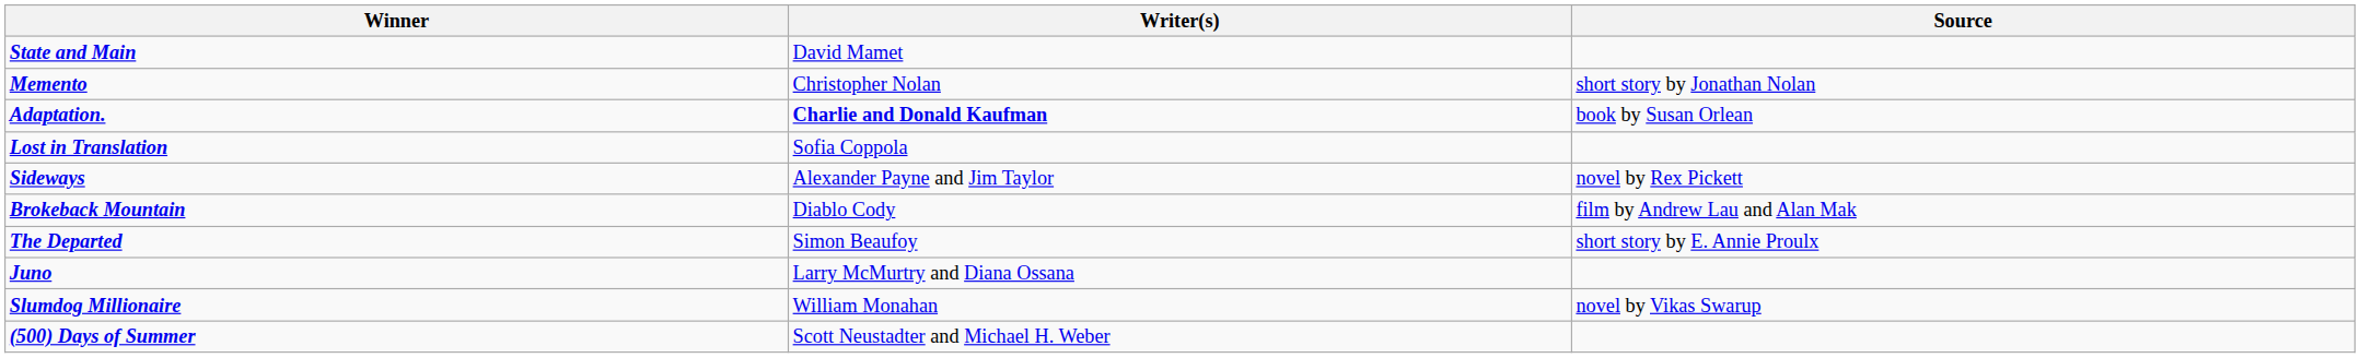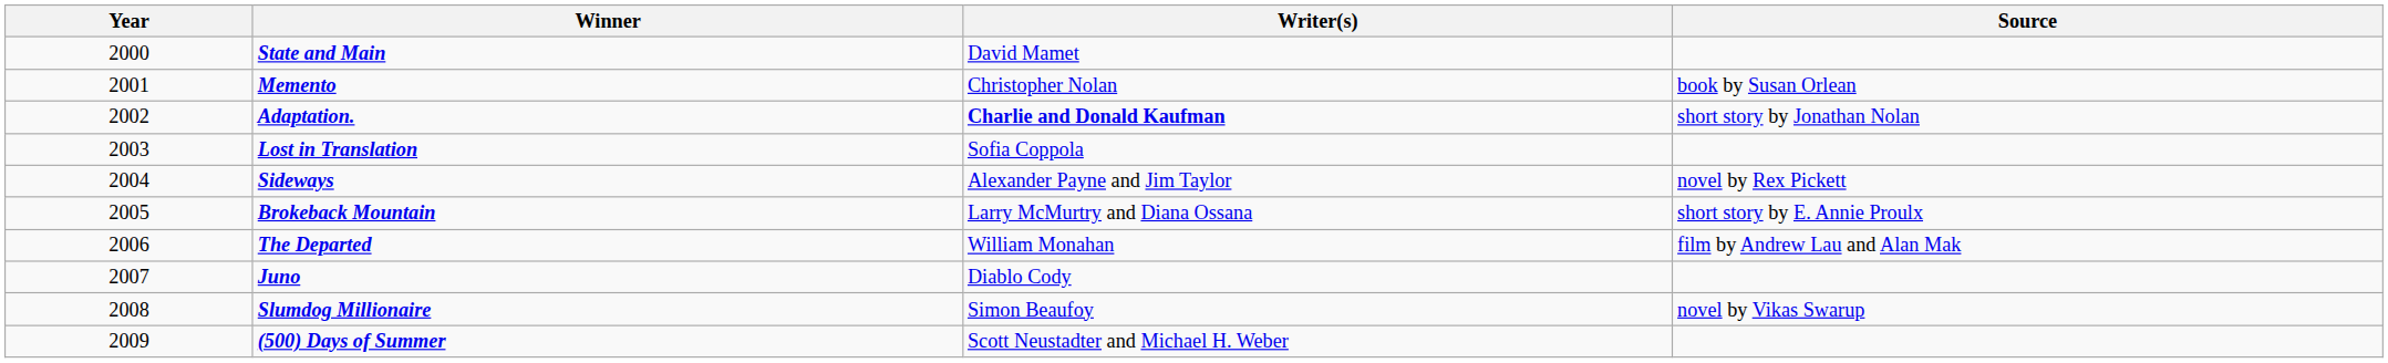+ column: Year | 2000 | 2001 | 2002 | 2003 | 2004 | 2005 | 2006 | 2007 | 2008 | 2009
Memento | Source: short story by Jonathan Nolan -> book by Susan Orlean
Adaptation. | Source: book by Susan Orlean -> short story by Jonathan Nolan
Brokeback Mountain | Writer(s): Diablo Cody -> Larry McMurtry and Diana Ossana
Brokeback Mountain | Source: film by Andrew Lau and Alan Mak -> short story by E. Annie Proulx
The Departed | Writer(s): Simon Beaufoy -> William Monahan
The Departed | Source: short story by E. Annie Proulx -> film by Andrew Lau and Alan Mak
Juno | Writer(s): Larry McMurtry and Diana Ossana -> Diablo Cody
Slumdog Millionaire | Writer(s): William Monahan -> Simon Beaufoy
